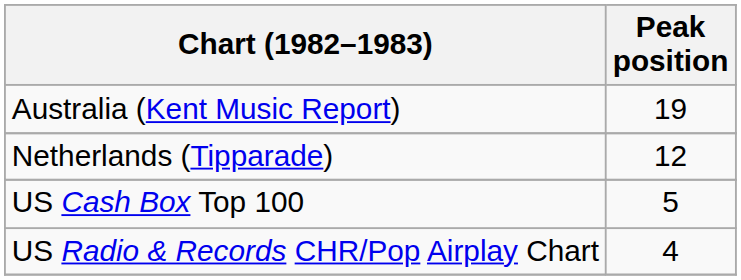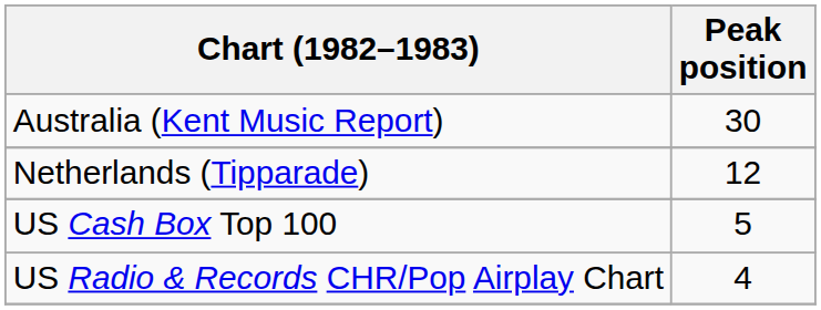Australia (Kent Music Report) | Peak position: 19 -> 30
